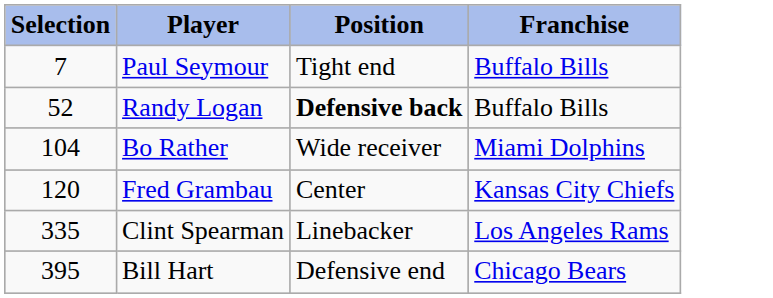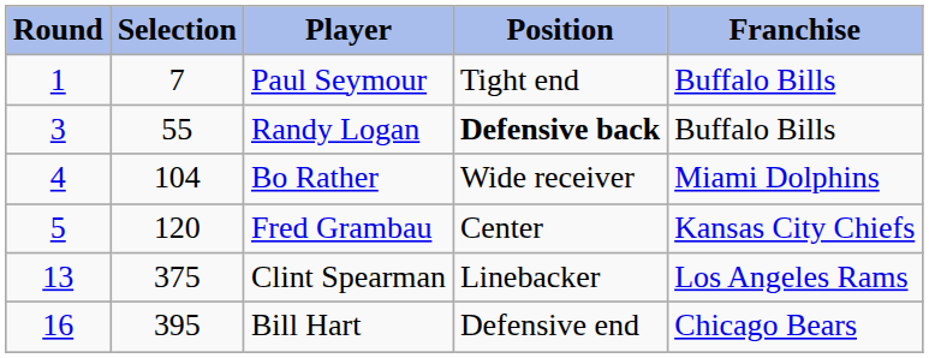+ column: Round | 1 | 3 | 4 | 5 | 13 | 16
Randy Logan | Selection: 52 -> 55
Clint Spearman | Selection: 335 -> 375
